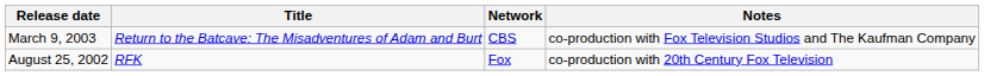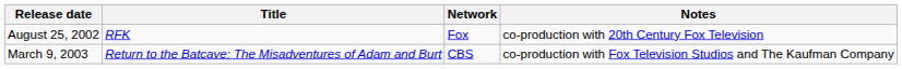rows swapped: August 25, 2002 <-> March 9, 2003
